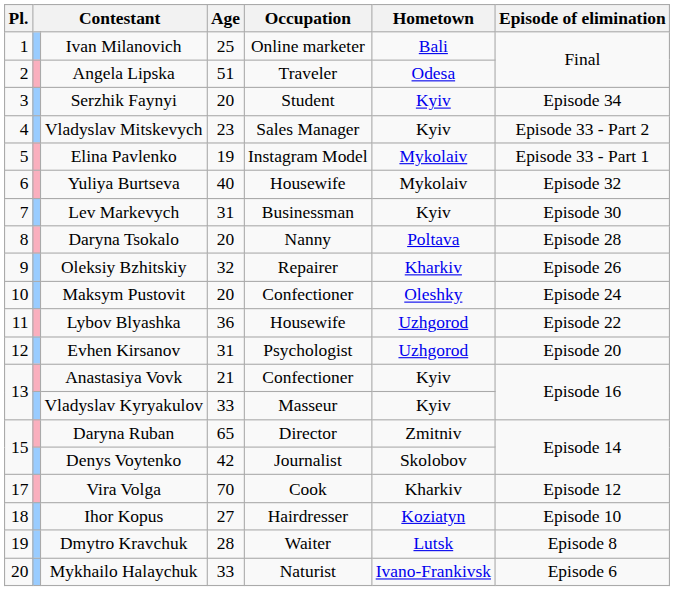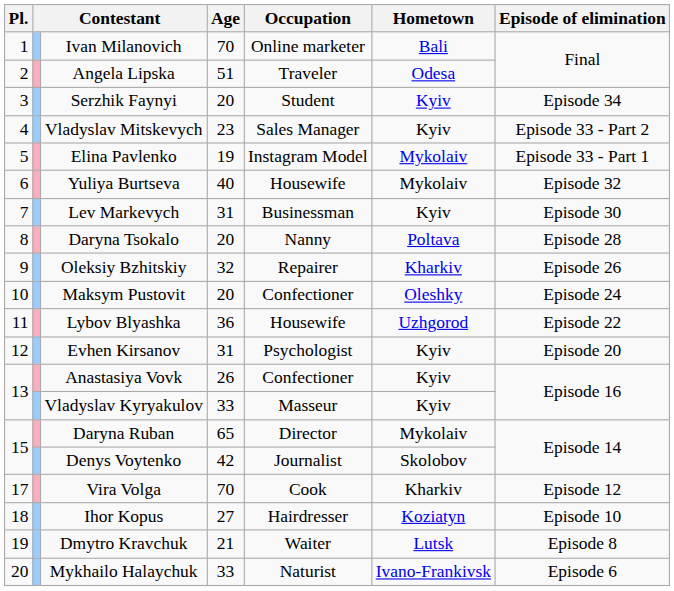Ivan Milanovich | Age: 25 -> 70
Evhen Kirsanov | Hometown: Uzhgorod -> Kyiv
Anastasiya Vovk | Age: 21 -> 26
Daryna Ruban | Hometown: Zmitniv -> Mykolaiv
Dmytro Kravchuk | Age: 28 -> 21
